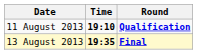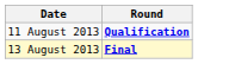- column: Time | 19:10 | 19:35
